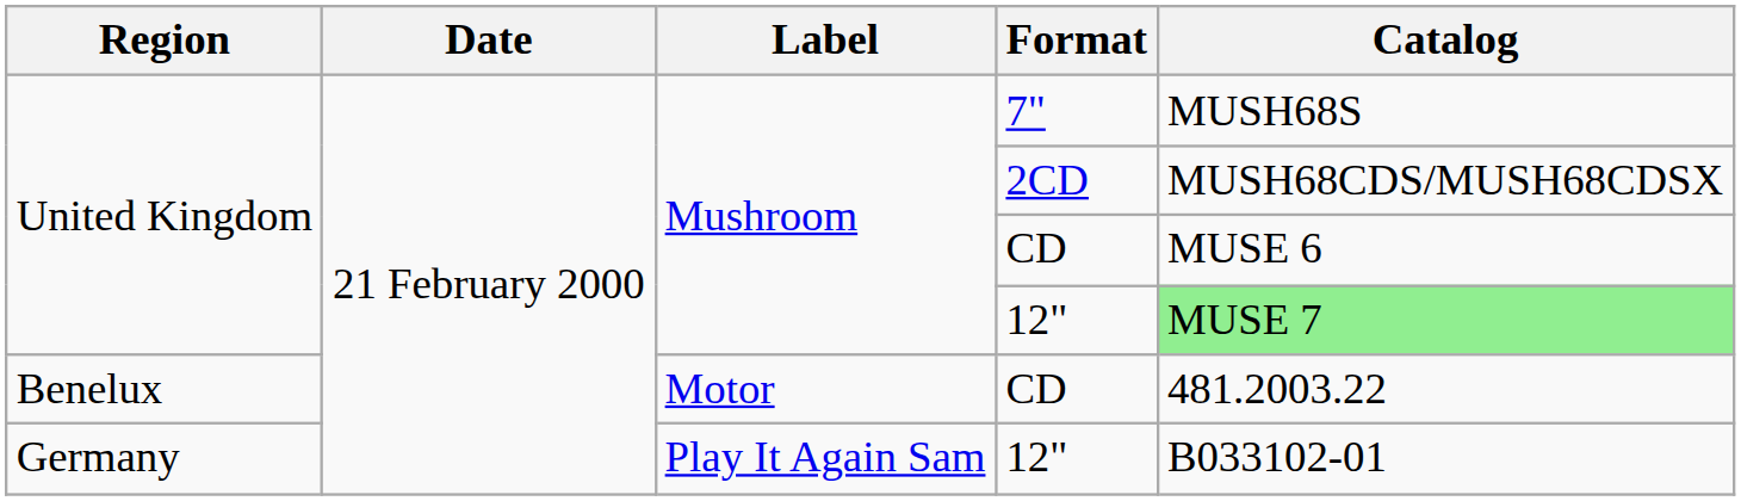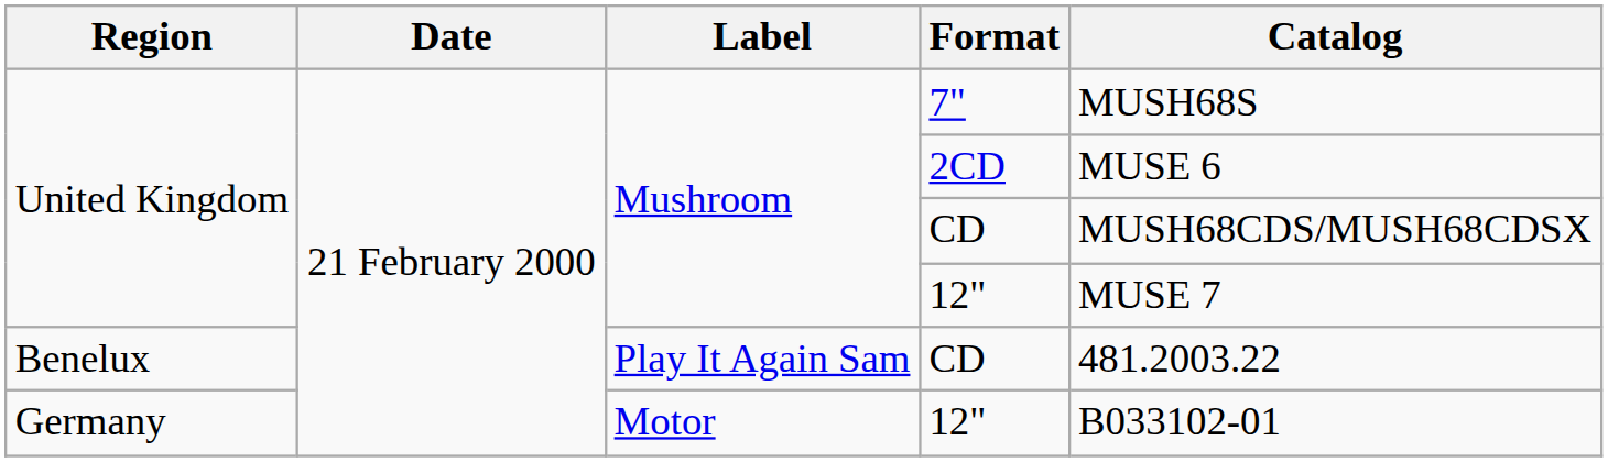2CD | Catalog: MUSH68CDS/MUSH68CDSX -> MUSE 6
United Kingdom / CD | Catalog: MUSE 6 -> MUSH68CDS/MUSH68CDSX
United Kingdom / 12" | Catalog: lightgreen background -> no background
Benelux / CD | Label: Motor -> Play It Again Sam
Germany / 12" | Label: Play It Again Sam -> Motor
